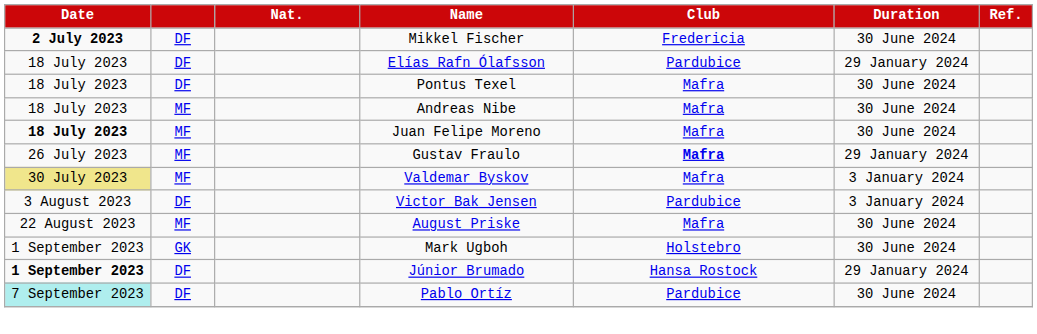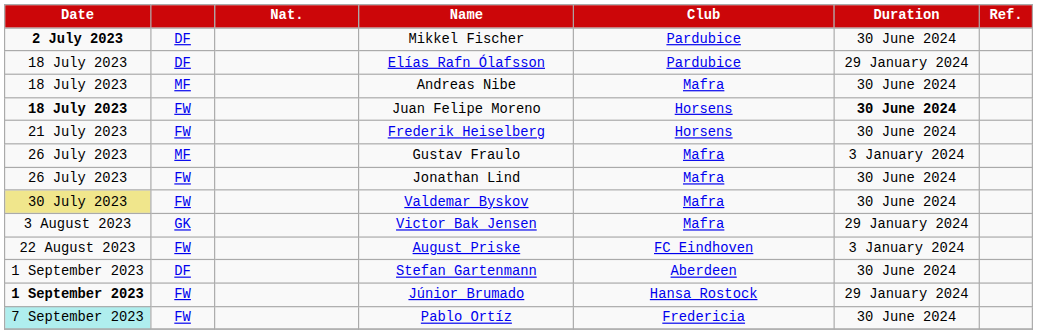Mikkel Fischer | Club: Fredericia -> Pardubice
- row: 18 July 2023 | DF | Pontus Texel | Mafra | 30 June 2024
Juan Felipe Moreno | column 2: MF -> FW
Juan Felipe Moreno | Club: Mafra -> Horsens
Juan Felipe Moreno | Duration: normal -> bold
+ row: 21 July 2023 | FW | Frederik Heiselberg | Horsens | 30 June 2024
Gustav Fraulo | Club: bold -> normal
Gustav Fraulo | Duration: 29 January 2024 -> 3 January 2024
+ row: 26 July 2023 | FW | Jonathan Lind | Mafra | 30 June 2024
Valdemar Byskov | column 2: MF -> FW
Valdemar Byskov | Duration: 3 January 2024 -> 30 June 2024
Victor Bak Jensen | column 2: DF -> GK
Victor Bak Jensen | Club: Pardubice -> Mafra
Victor Bak Jensen | Duration: 3 January 2024 -> 29 January 2024
August Priske | column 2: MF -> FW
August Priske | Club: Mafra -> FC Eindhoven
August Priske | Duration: 30 June 2024 -> 3 January 2024
- row: 1 September 2023 | GK | Mark Ugboh | Holstebro | 30 June 2024
+ row: 1 September 2023 | DF | Stefan Gartenmann | Aberdeen | 30 June 2024
Júnior Brumado | column 2: DF -> FW
Pablo Ortíz | column 2: DF -> FW
Pablo Ortíz | Club: Pardubice -> Fredericia
